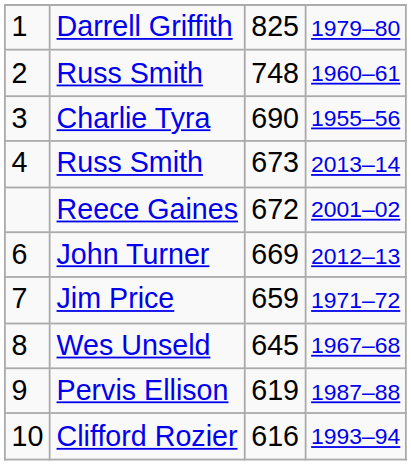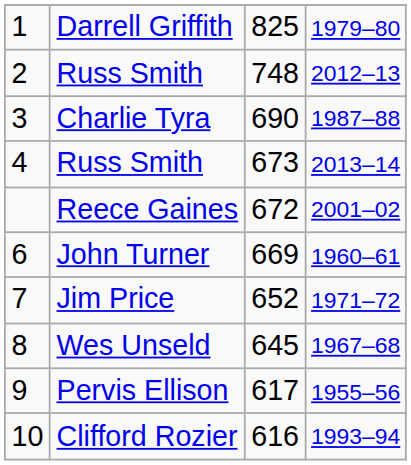2 / Russ Smith | column 4: 1960–61 -> 2012–13
Charlie Tyra | column 4: 1955–56 -> 1987–88
John Turner | column 4: 2012–13 -> 1960–61
Jim Price | column 3: 659 -> 652
Pervis Ellison | column 3: 619 -> 617
Pervis Ellison | column 4: 1987–88 -> 1955–56
